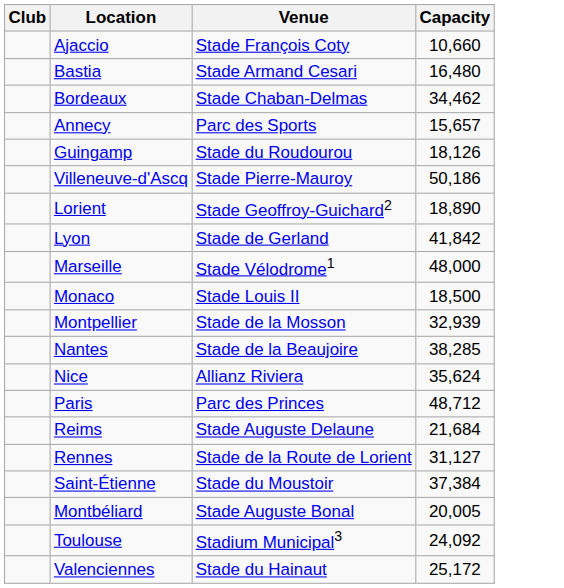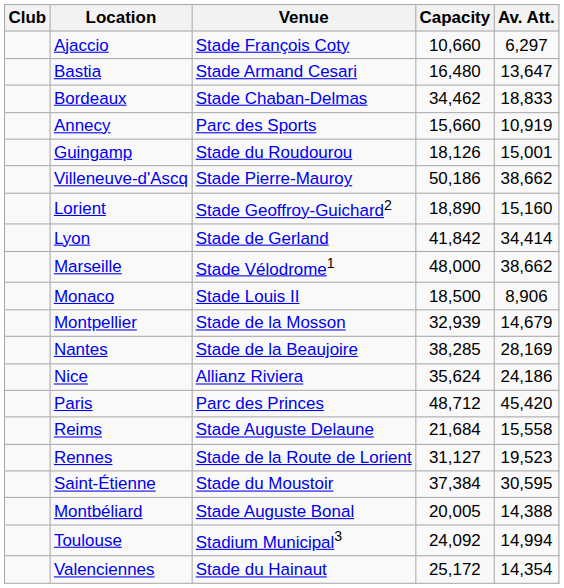+ column: Av. Att. | 6,297 | 13,647 | 18,833 | 10,919 | 15,001 | 38,662 | 15,160 | 34,414 | 38,662 | 8,906 | 14,679 | 28,169 | 24,186 | 45,420 | 15,558 | 19,523 | 30,595 | 14,388 | 14,994 | 14,354
Annecy | Capacity: 15,657 -> 15,660
